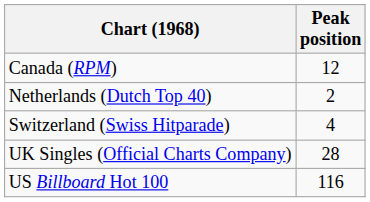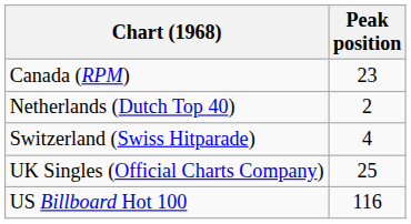Canada (RPM) | Peak position: 12 -> 23
UK Singles (Official Charts Company) | Peak position: 28 -> 25
